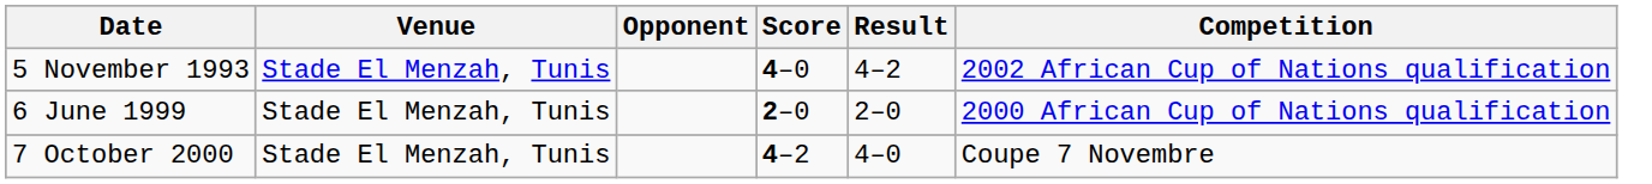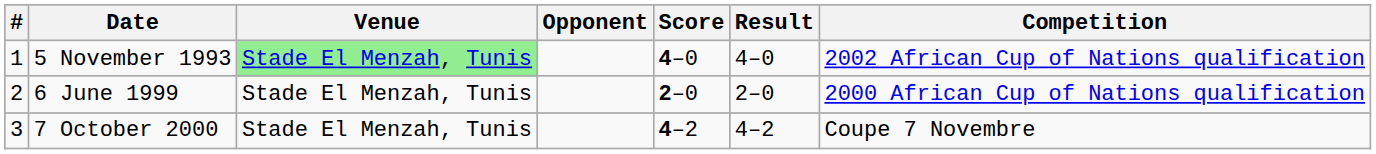+ column: # | 1 | 2 | 3
5 November 1993 | Venue: no background -> lightgreen background
5 November 1993 | Result: 4–2 -> 4–0
7 October 2000 | Result: 4–0 -> 4–2
